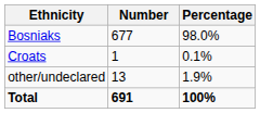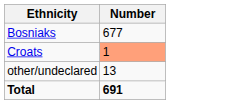- column: Percentage | 98.0% | 0.1% | 1.9% | 100%
Croats | Number: no background -> lightsalmon background
